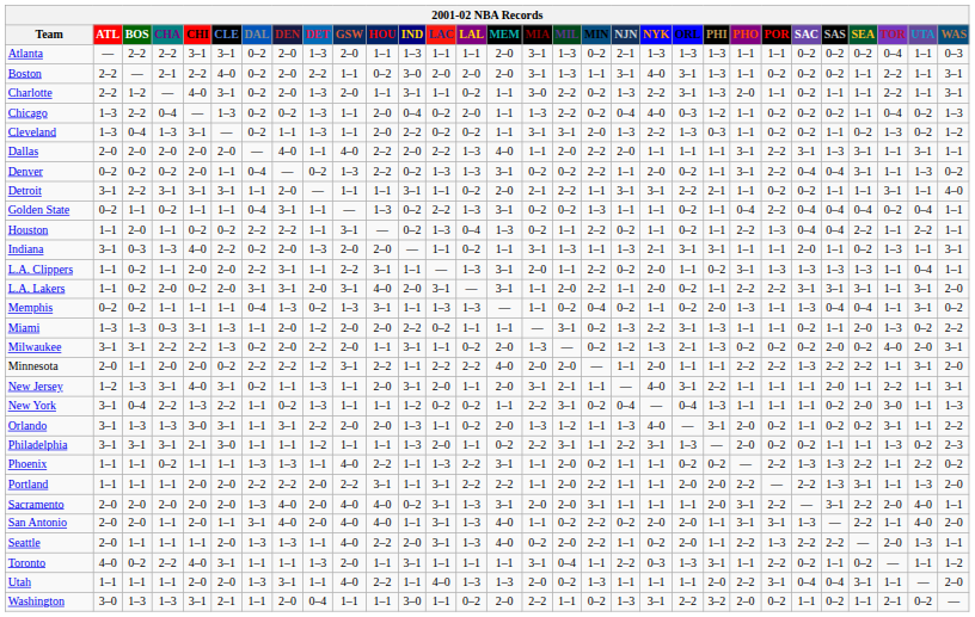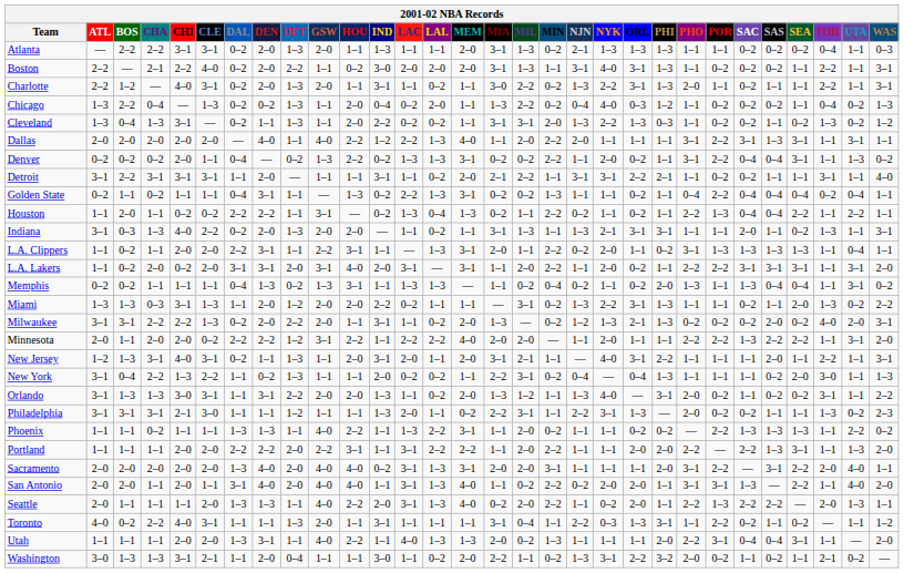Dallas | IND: 2–0 -> 1–2
New York | IND: 1–2 -> 2–0
Phoenix | SEA: 2–2 -> 1–3
